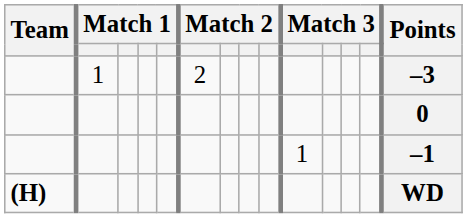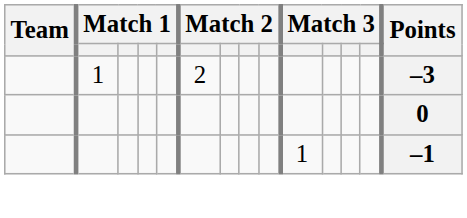- row: (H) | WD
